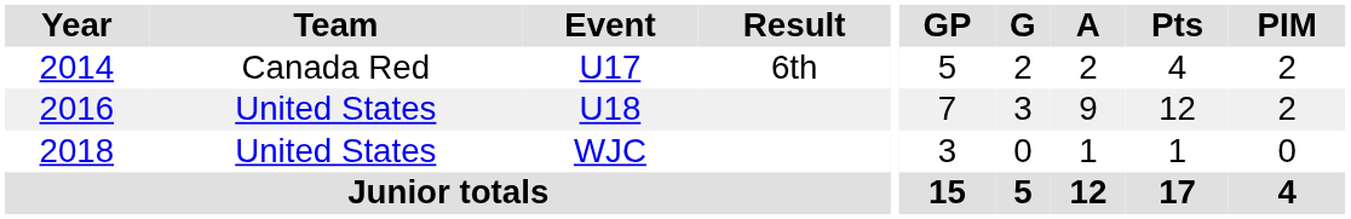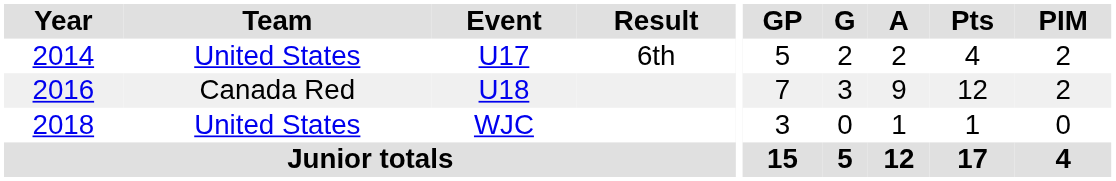U17 | Team: Canada Red -> United States
U18 | Team: United States -> Canada Red
